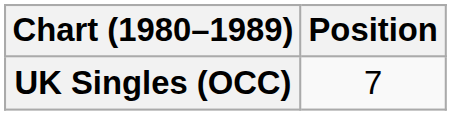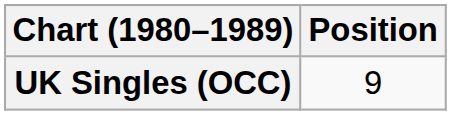UK Singles (OCC) | Position: 7 -> 9
